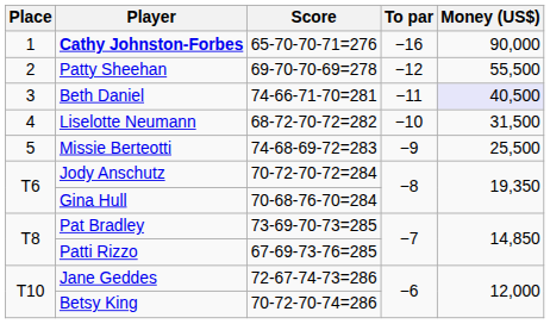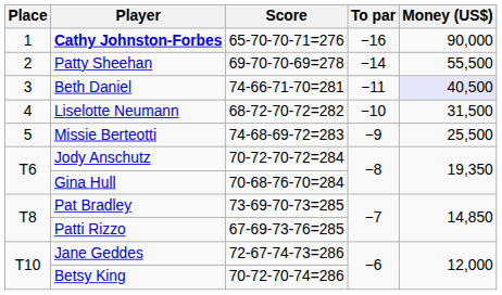Patty Sheehan | To par: −12 -> −14
